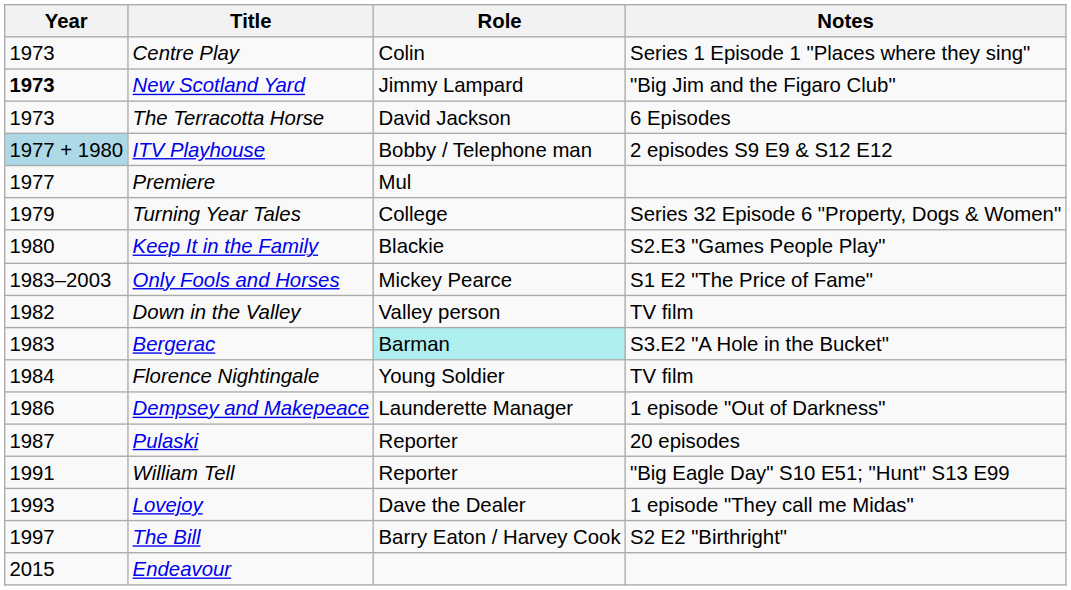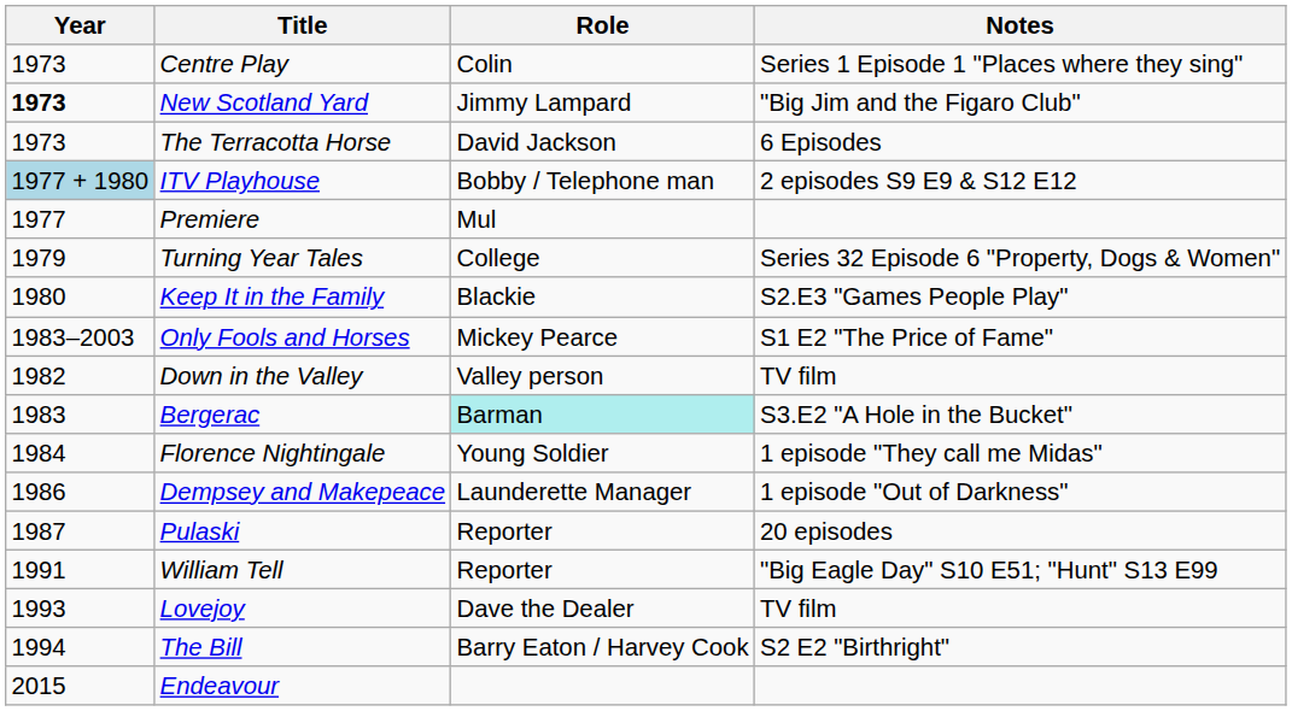Florence Nightingale | Notes: TV film -> 1 episode "They call me Midas"
Lovejoy | Notes: 1 episode "They call me Midas" -> TV film
The Bill | Year: 1997 -> 1994
